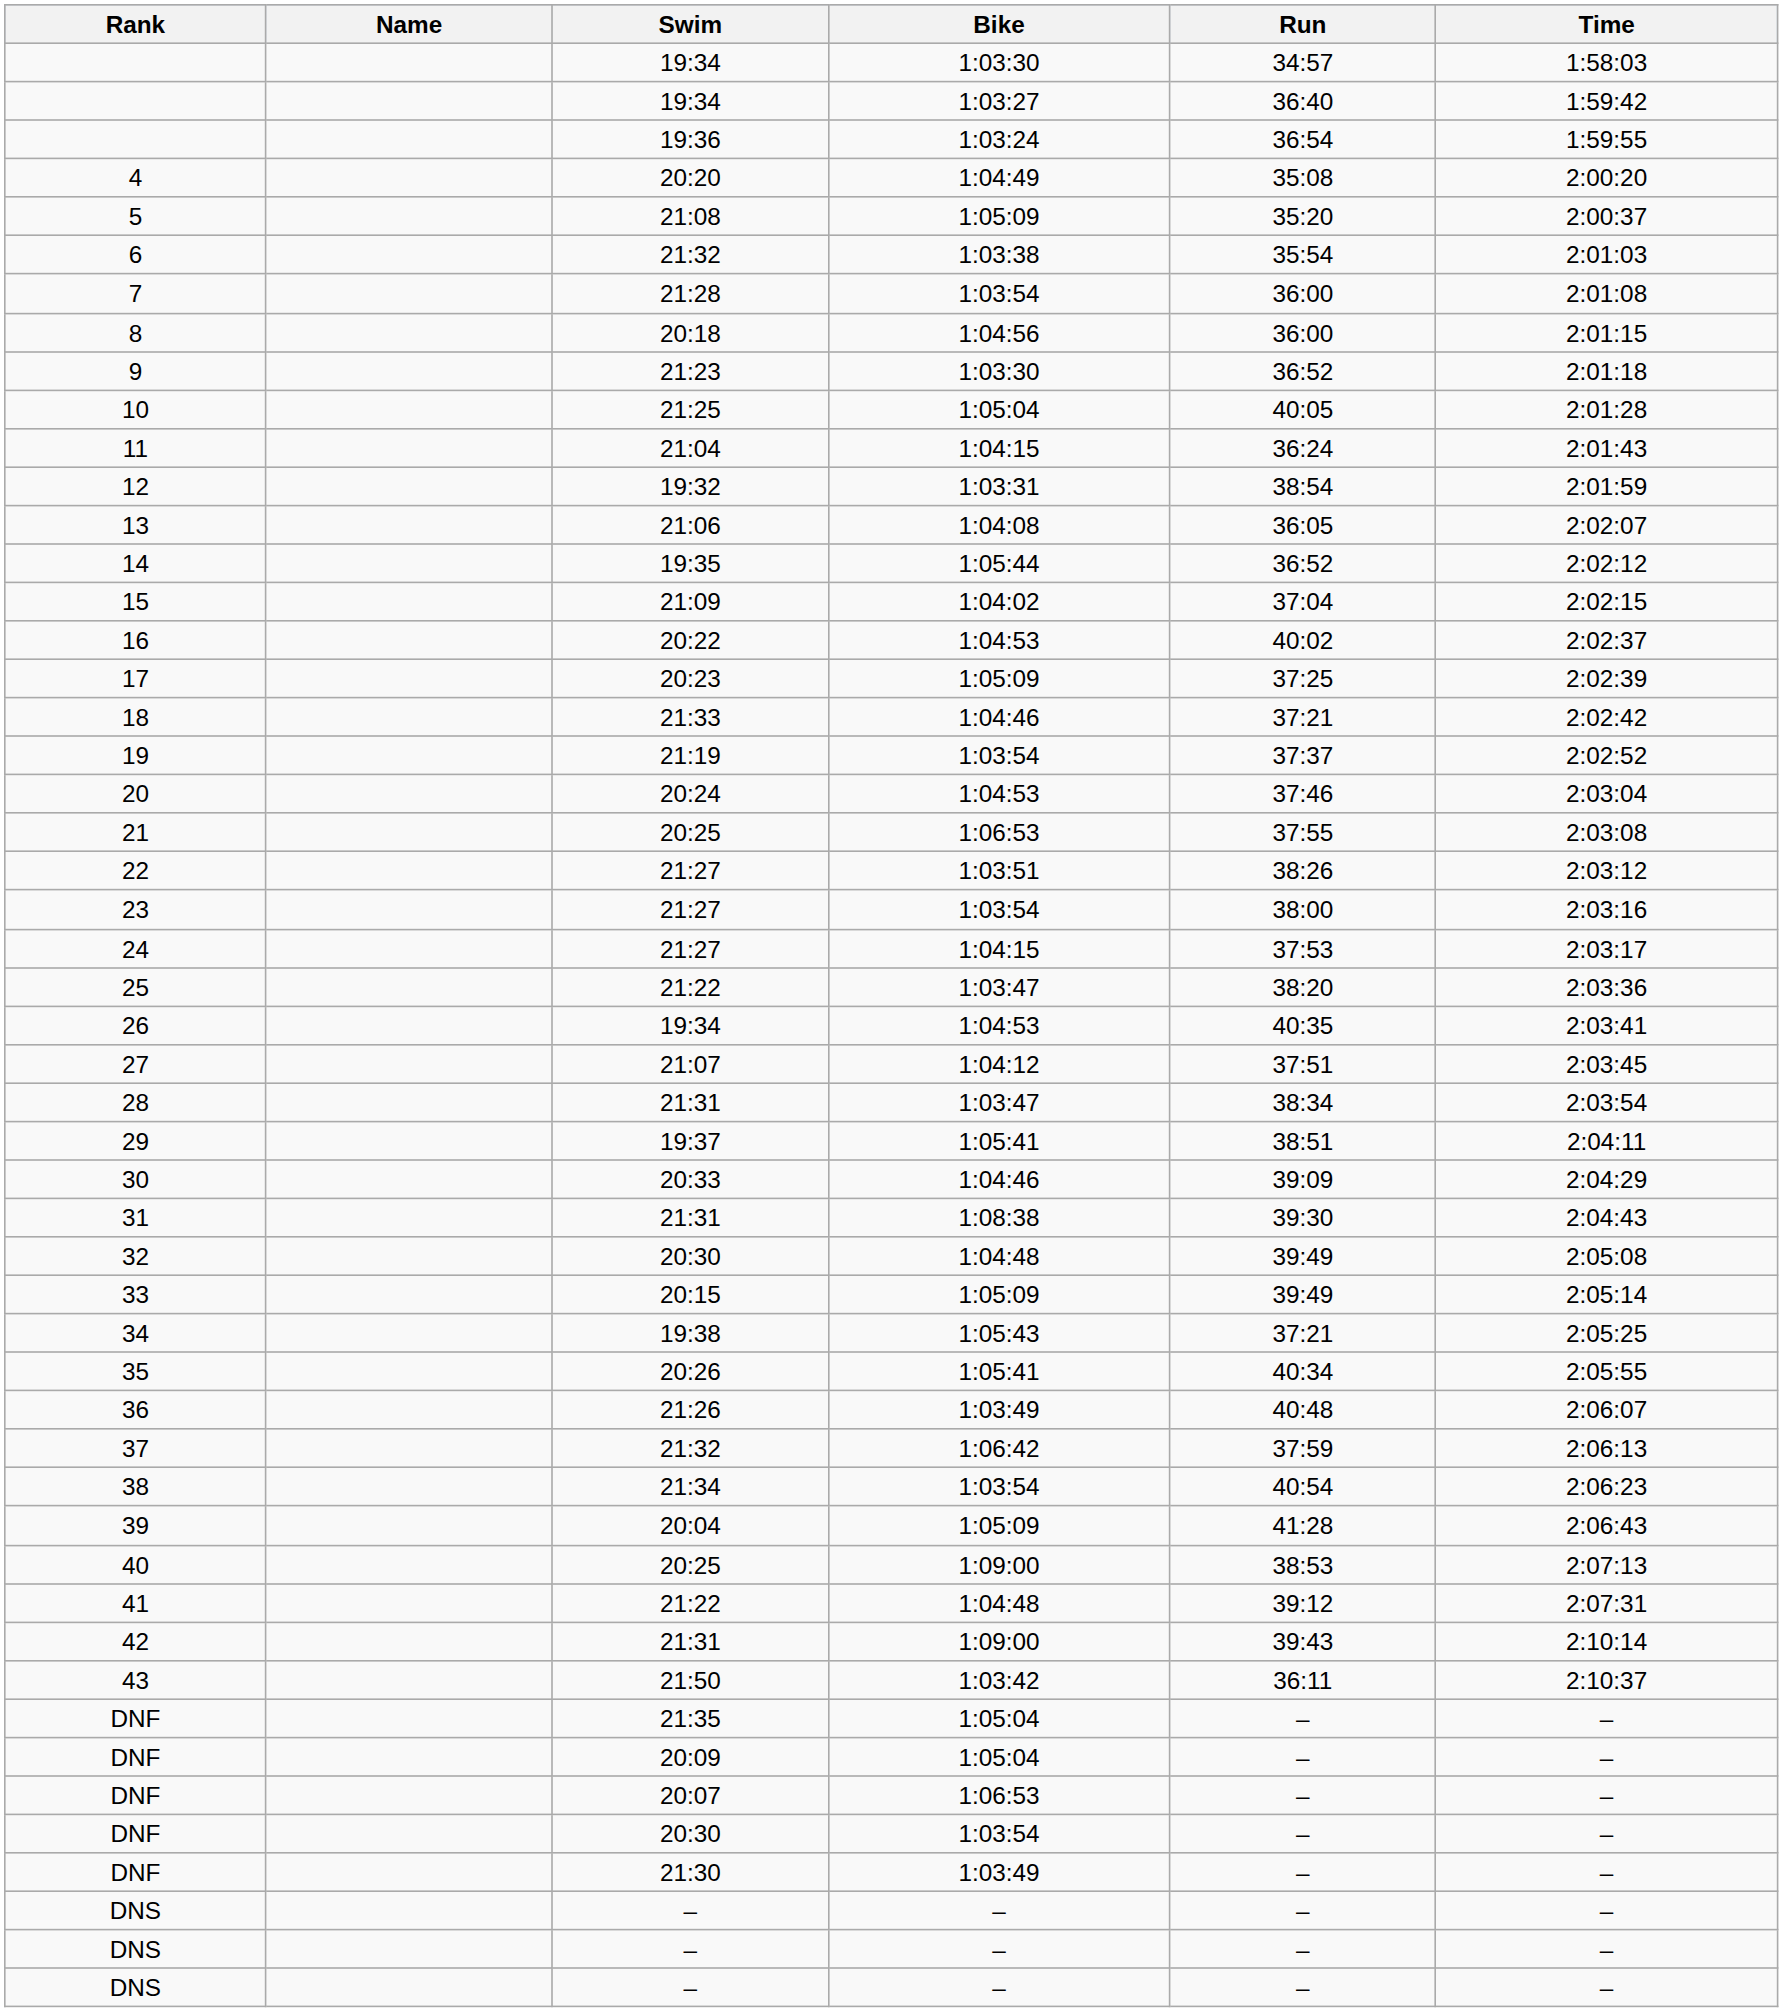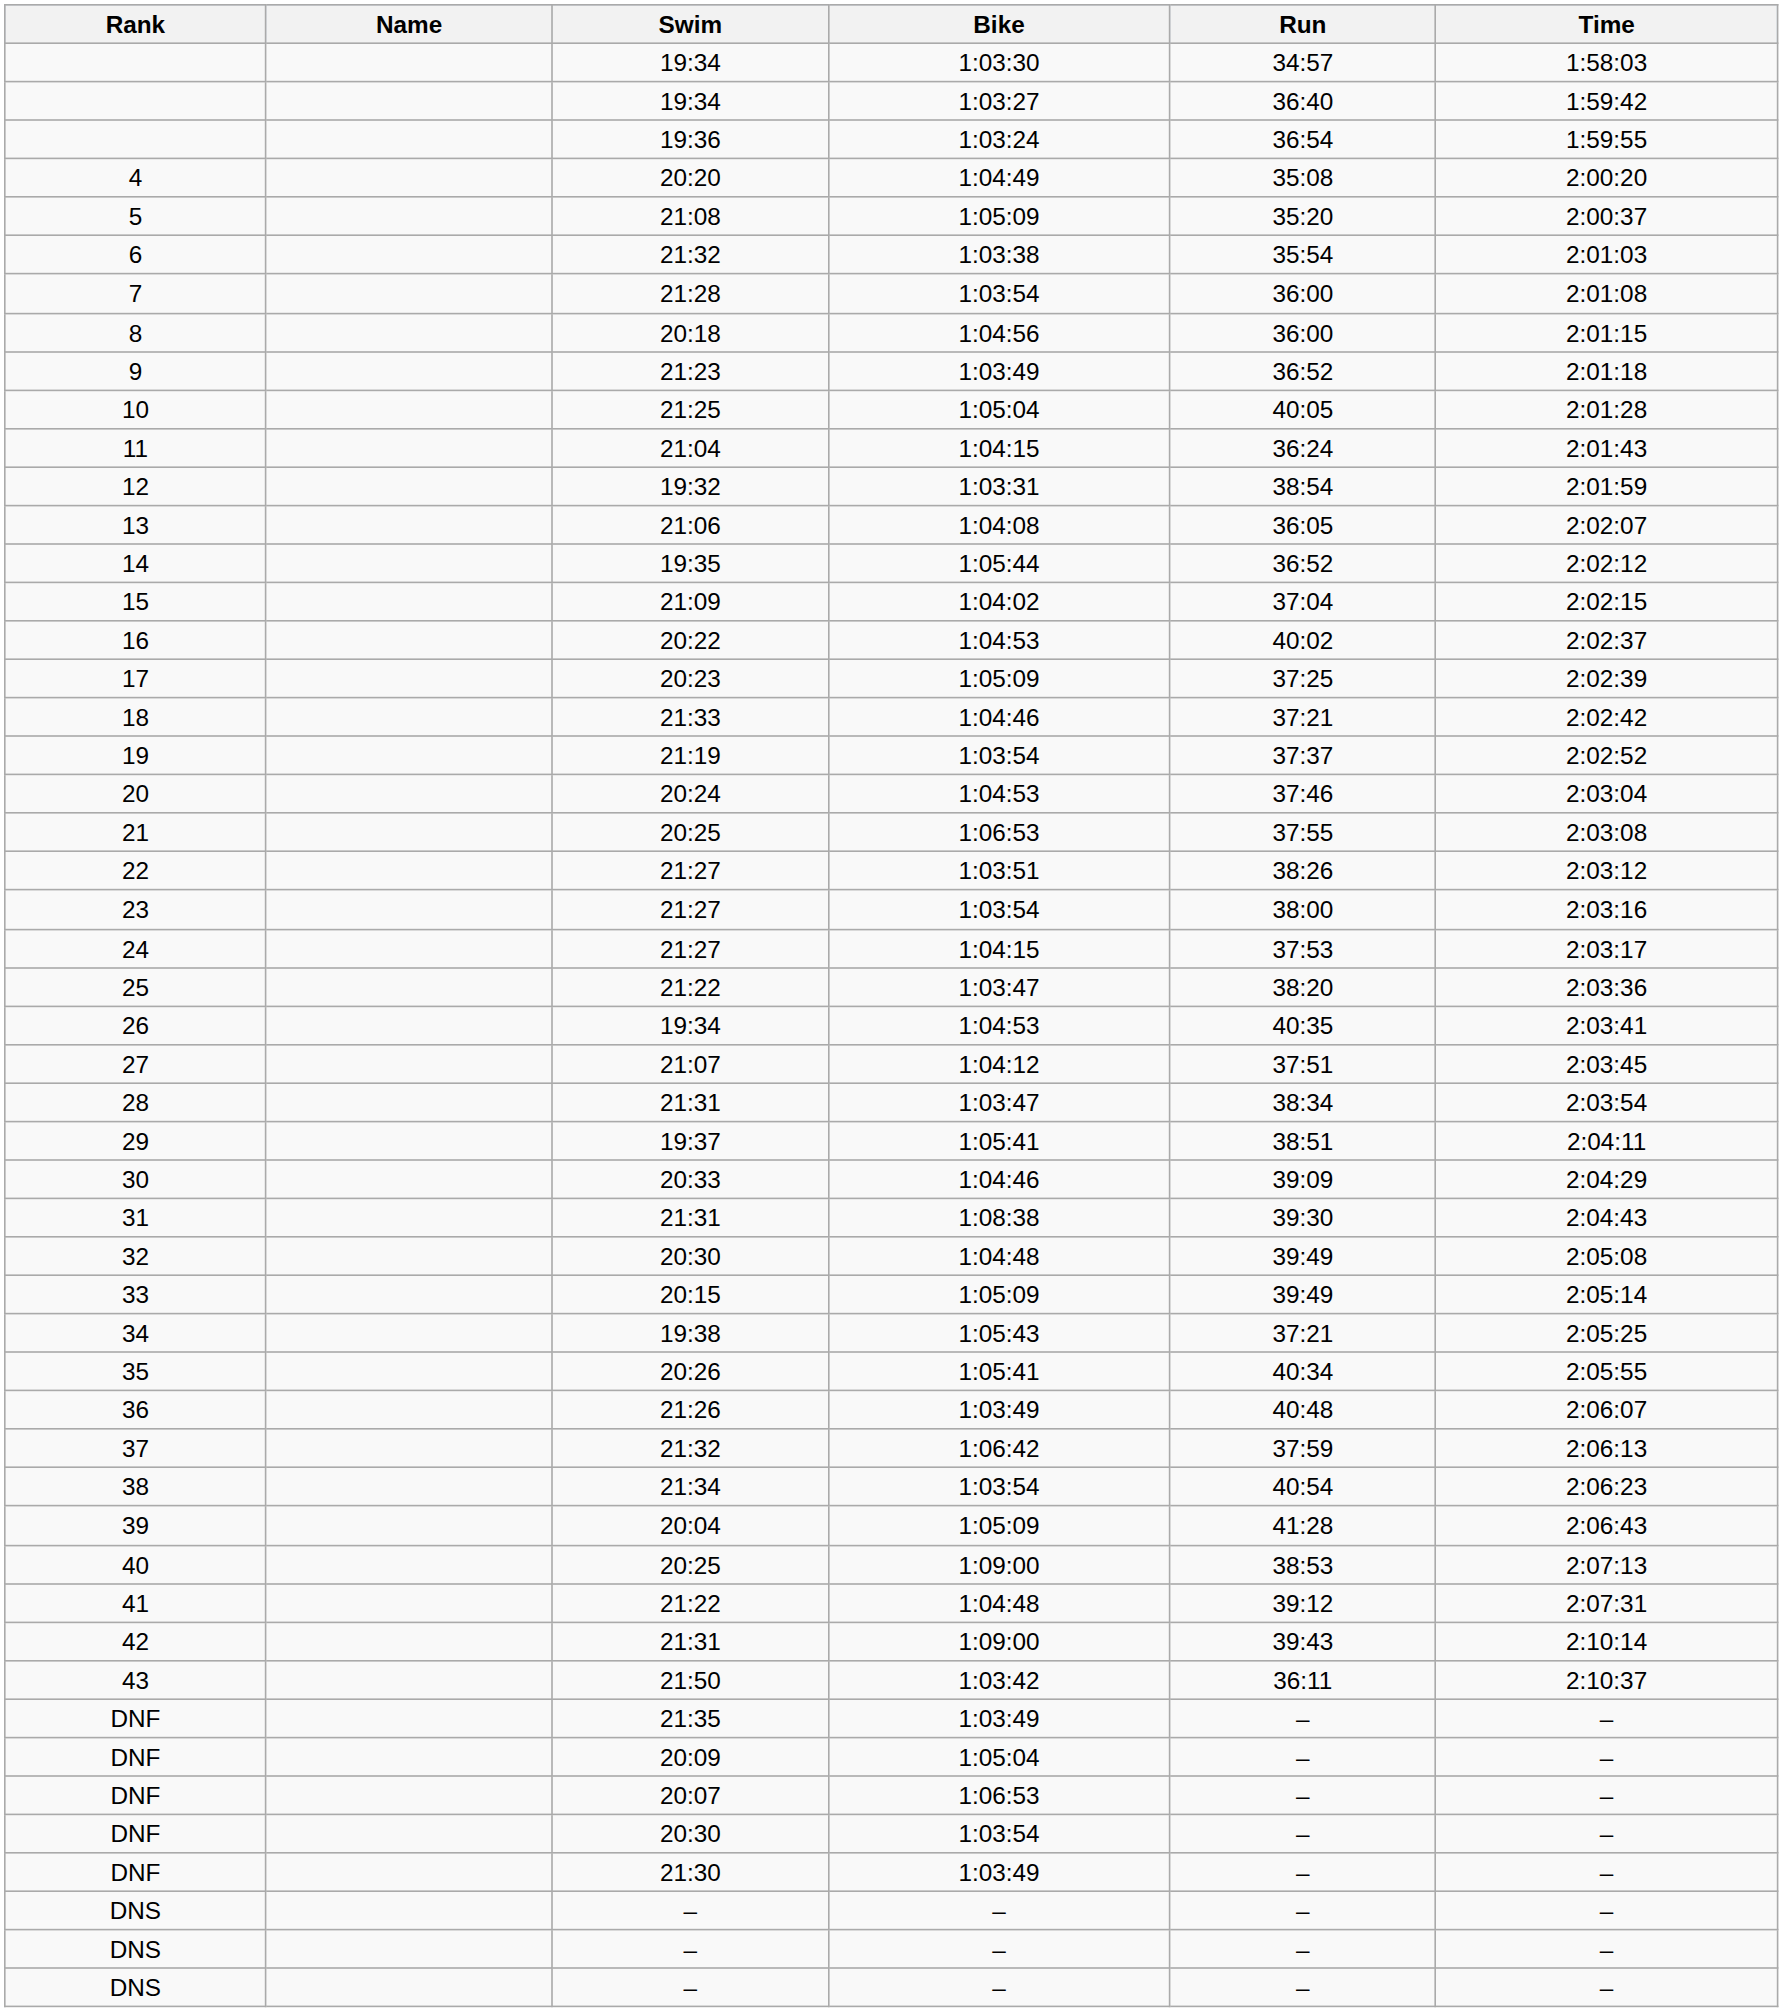9 | Bike: 1:03:30 -> 1:03:49
DNF / 21:35 | Bike: 1:05:04 -> 1:03:49
